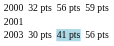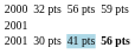30 pts | column 1: 2003 -> 2001
30 pts | column 7: normal -> bold
